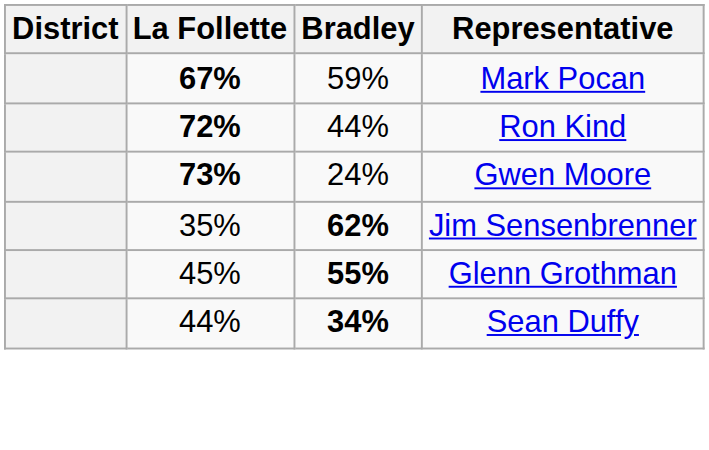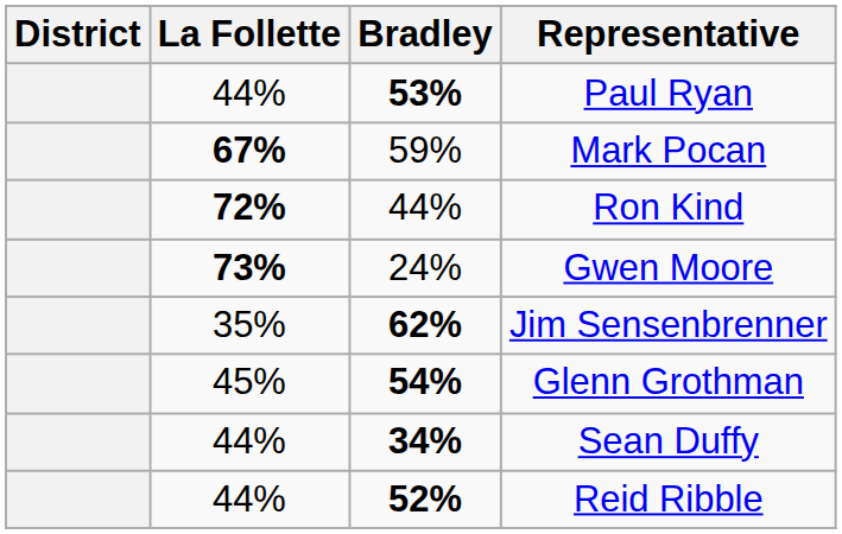+ row: 44% | 53% | Paul Ryan
Glenn Grothman | Bradley: 55% -> 54%
+ row: 44% | 52% | Reid Ribble
